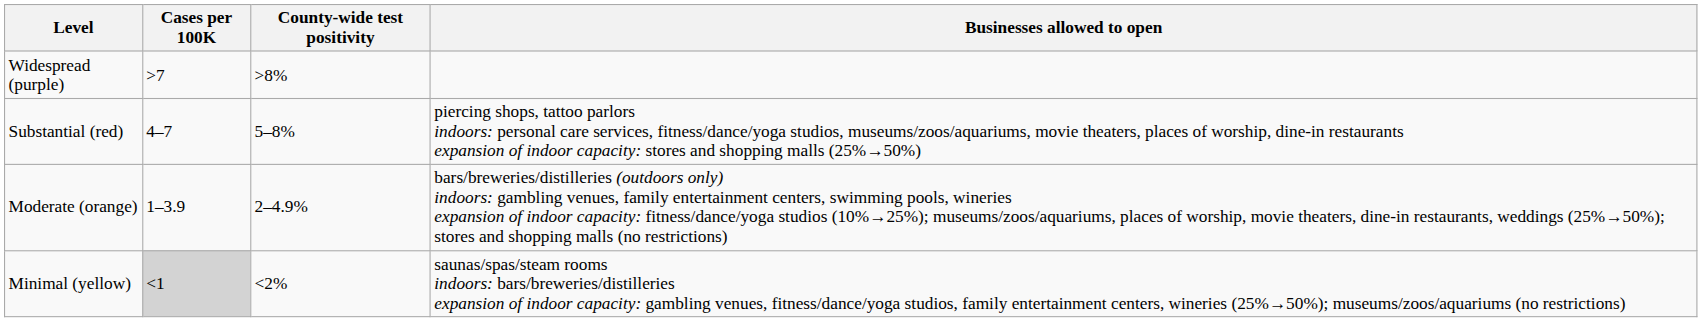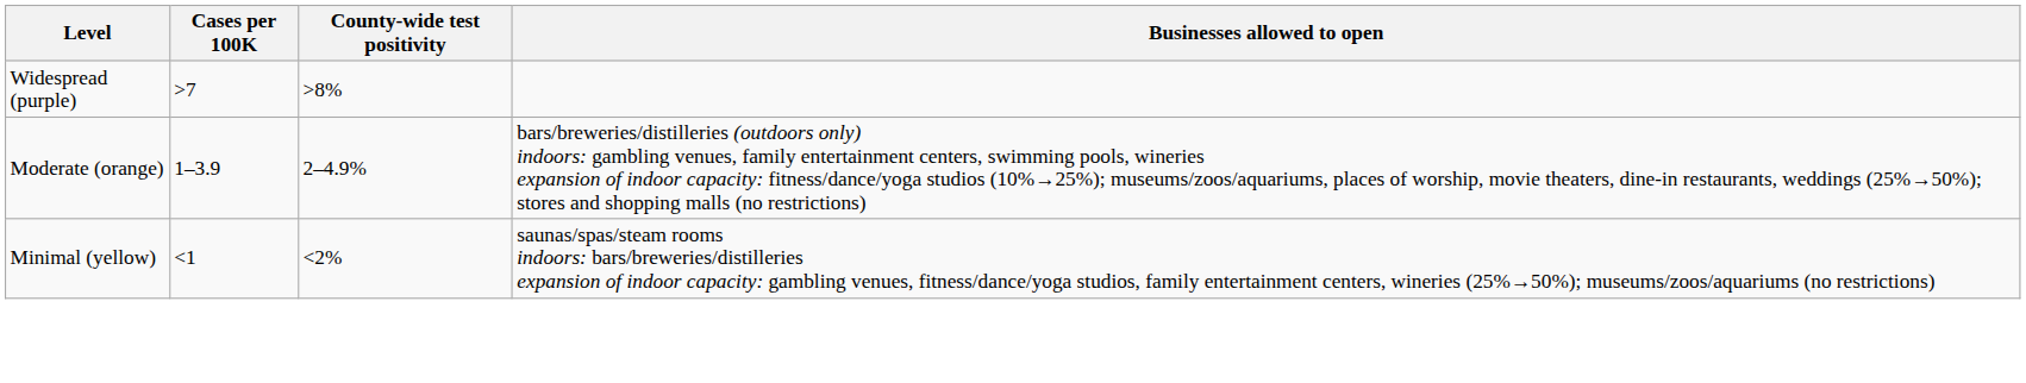- row: Substantial (red) | 4–7 | 5–8% | piercing shops, tattoo parlors indoors: personal care services, fitness/dance/yoga studios, museums/zoos/aquariums, movie theaters, places of worship, dine-in restaurants expansion of indoor capacity: stores and shopping malls (25%→50%)
Minimal (yellow) | Cases per 100K: lightgrey background -> no background
